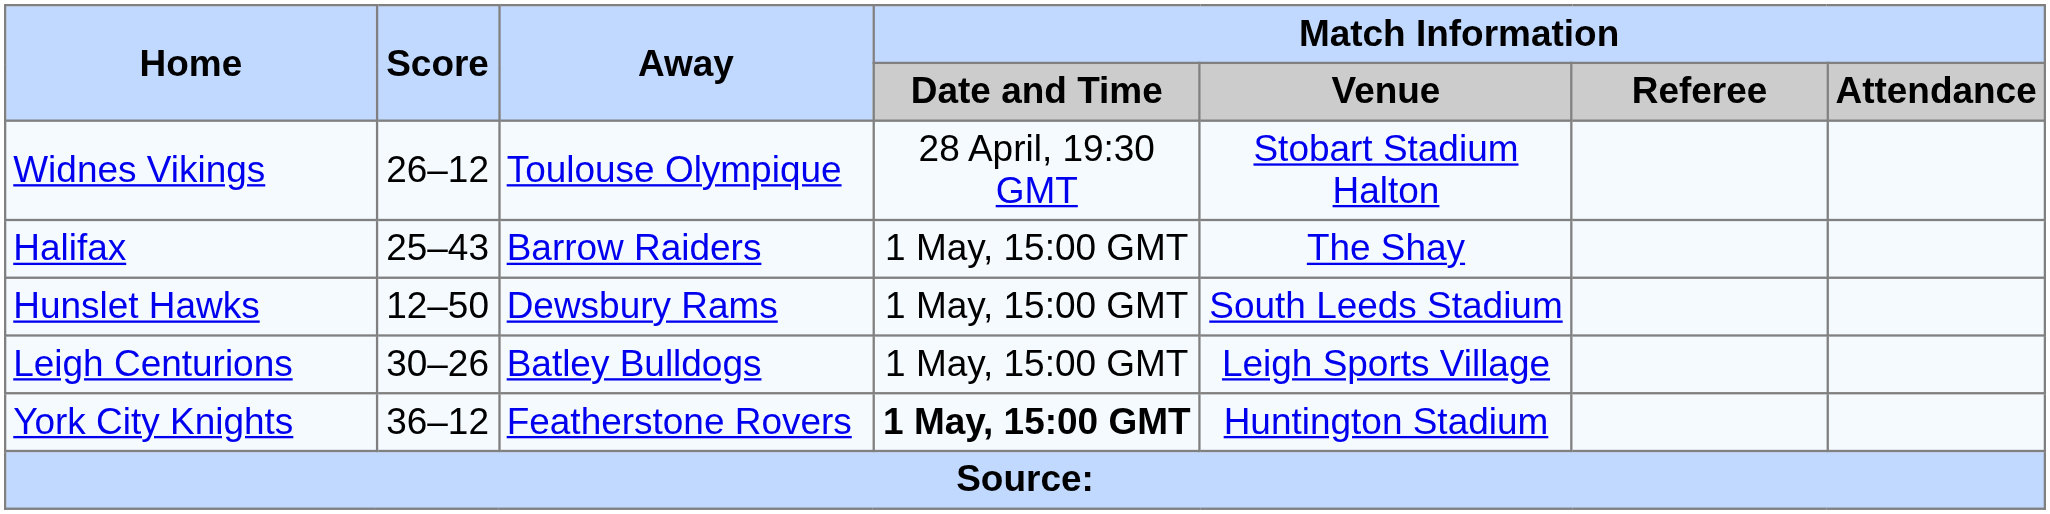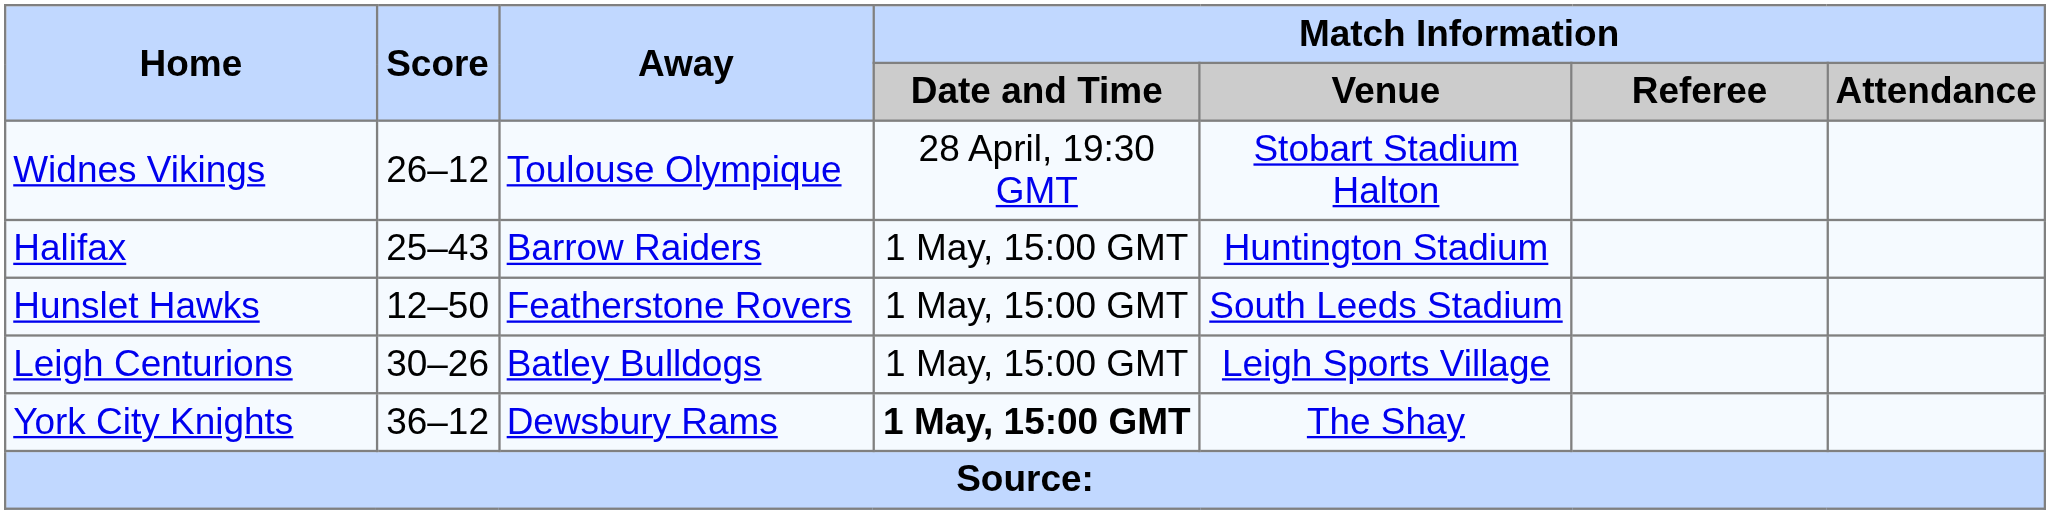Halifax | Match Information / Venue: The Shay -> Huntington Stadium
Hunslet Hawks | Away: Dewsbury Rams -> Featherstone Rovers
York City Knights | Away: Featherstone Rovers -> Dewsbury Rams
York City Knights | Match Information / Venue: Huntington Stadium -> The Shay
